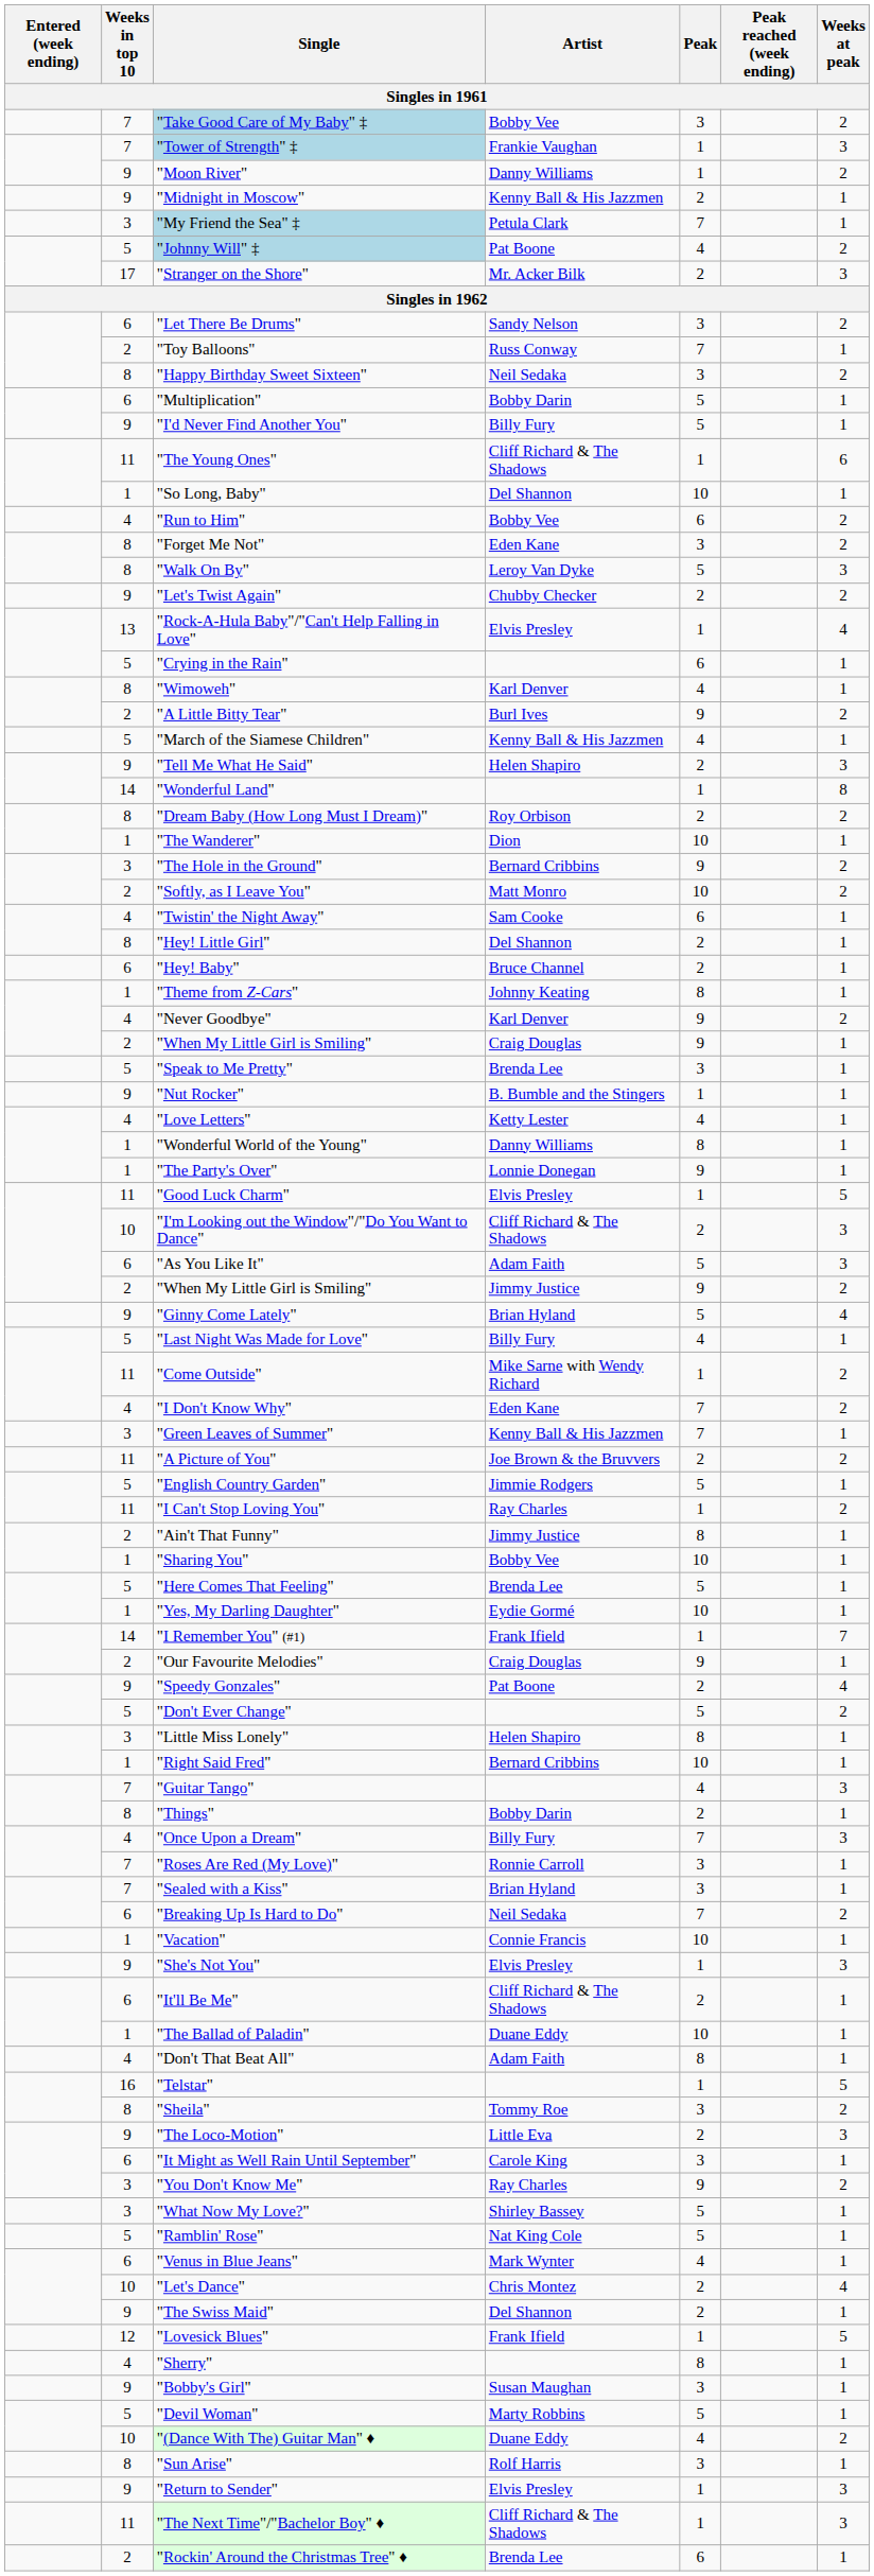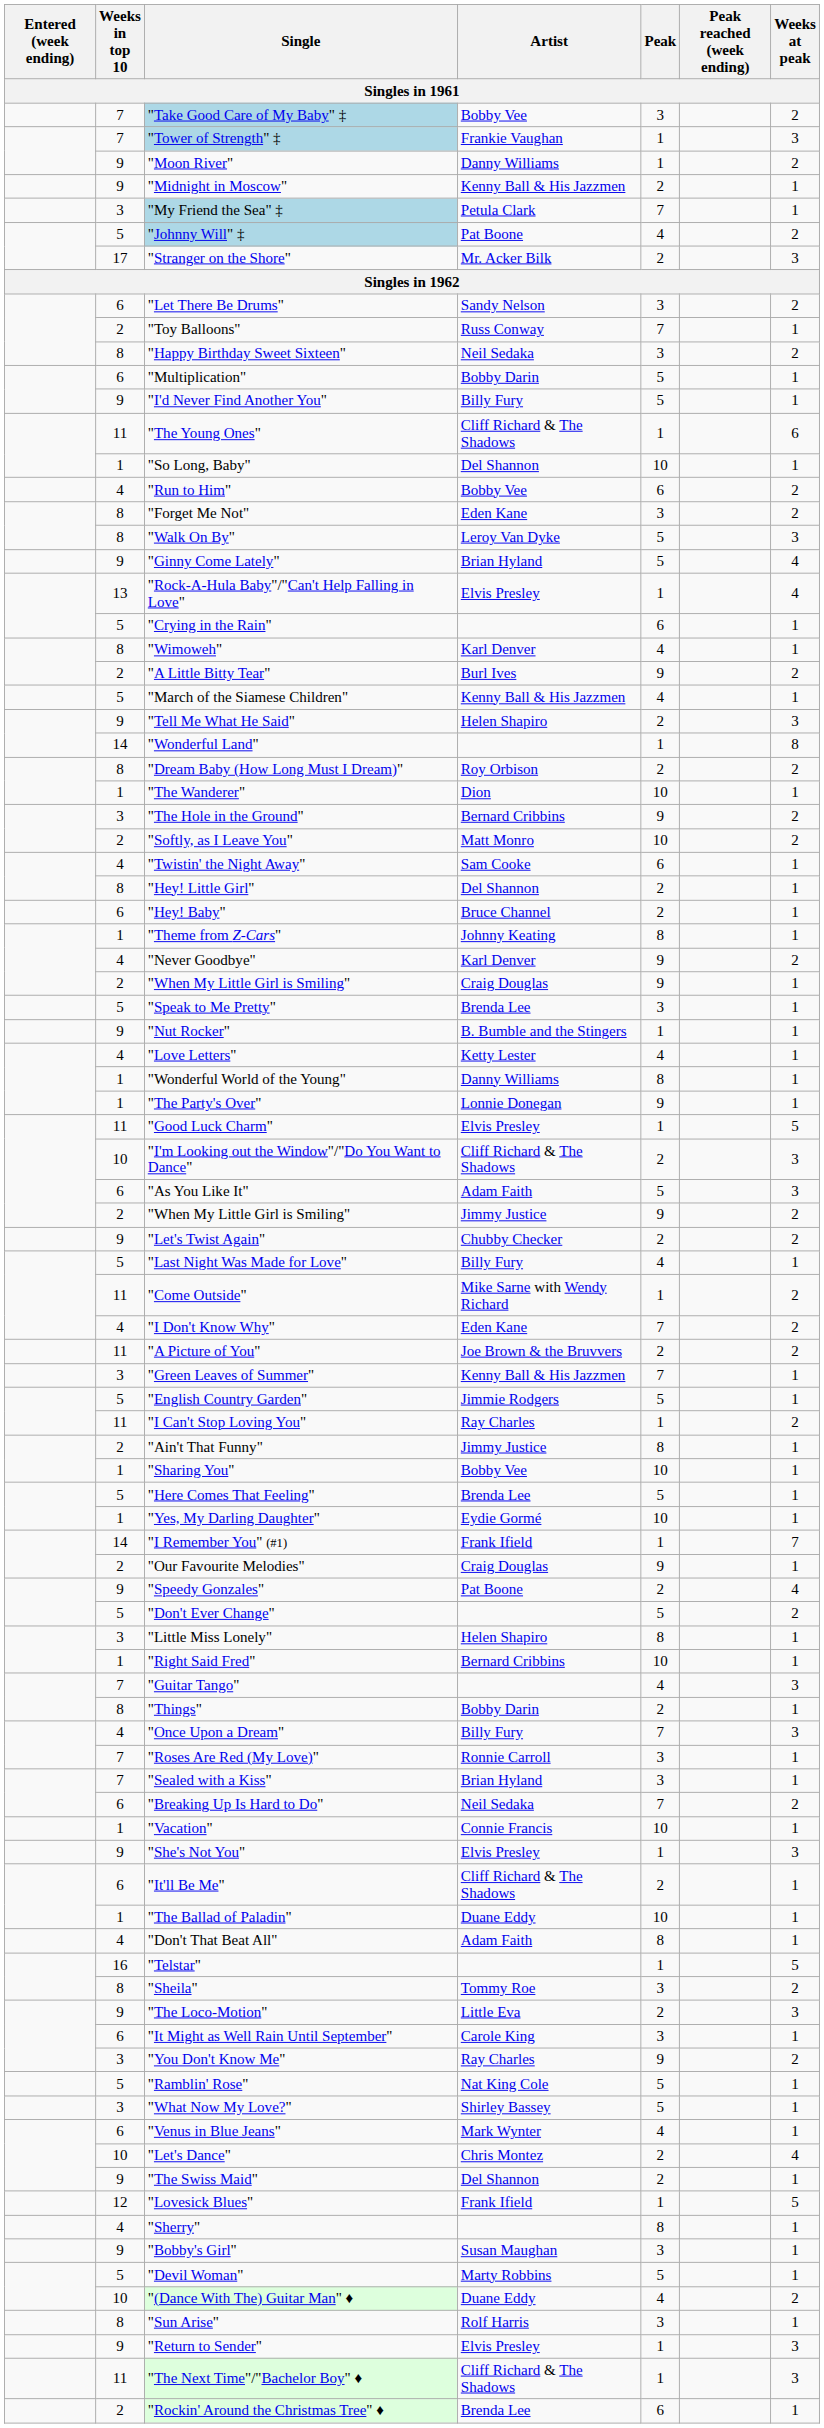rows swapped: "Let's Twist Again" <-> "Ginny Come Lately"
rows swapped: "A Picture of You" <-> "Green Leaves of Summer"
rows swapped: "What Now My Love?" <-> "Ramblin' Rose"
